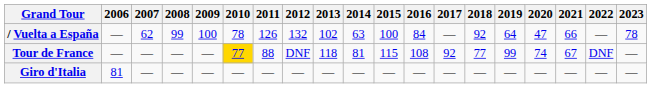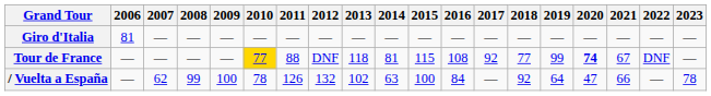rows swapped: Giro d'Italia <-> / Vuelta a España
Tour de France | 2020: normal -> bold
